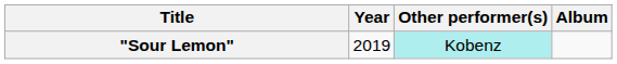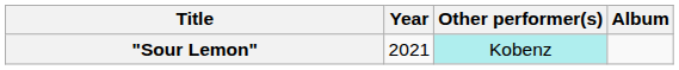"Sour Lemon" | Year: 2019 -> 2021
